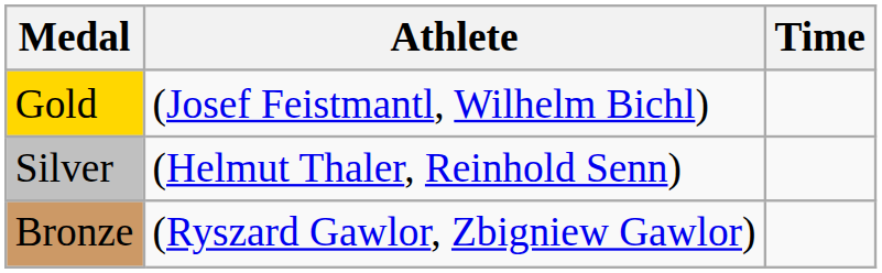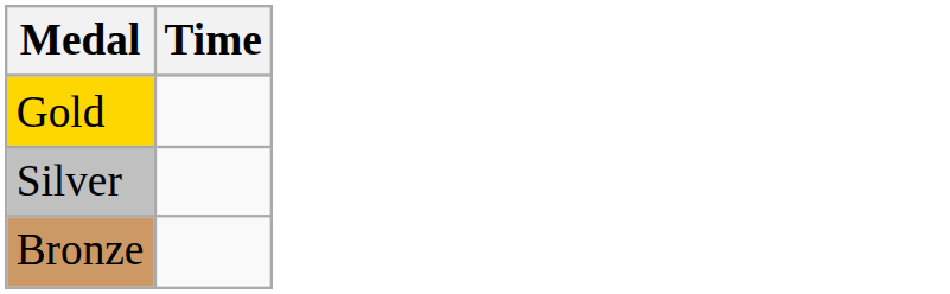- column: Athlete | (Josef Feistmantl, Wilhelm Bichl) | (Helmut Thaler, Reinhold Senn) | (Ryszard Gawlor, Zbigniew Gawlor)
